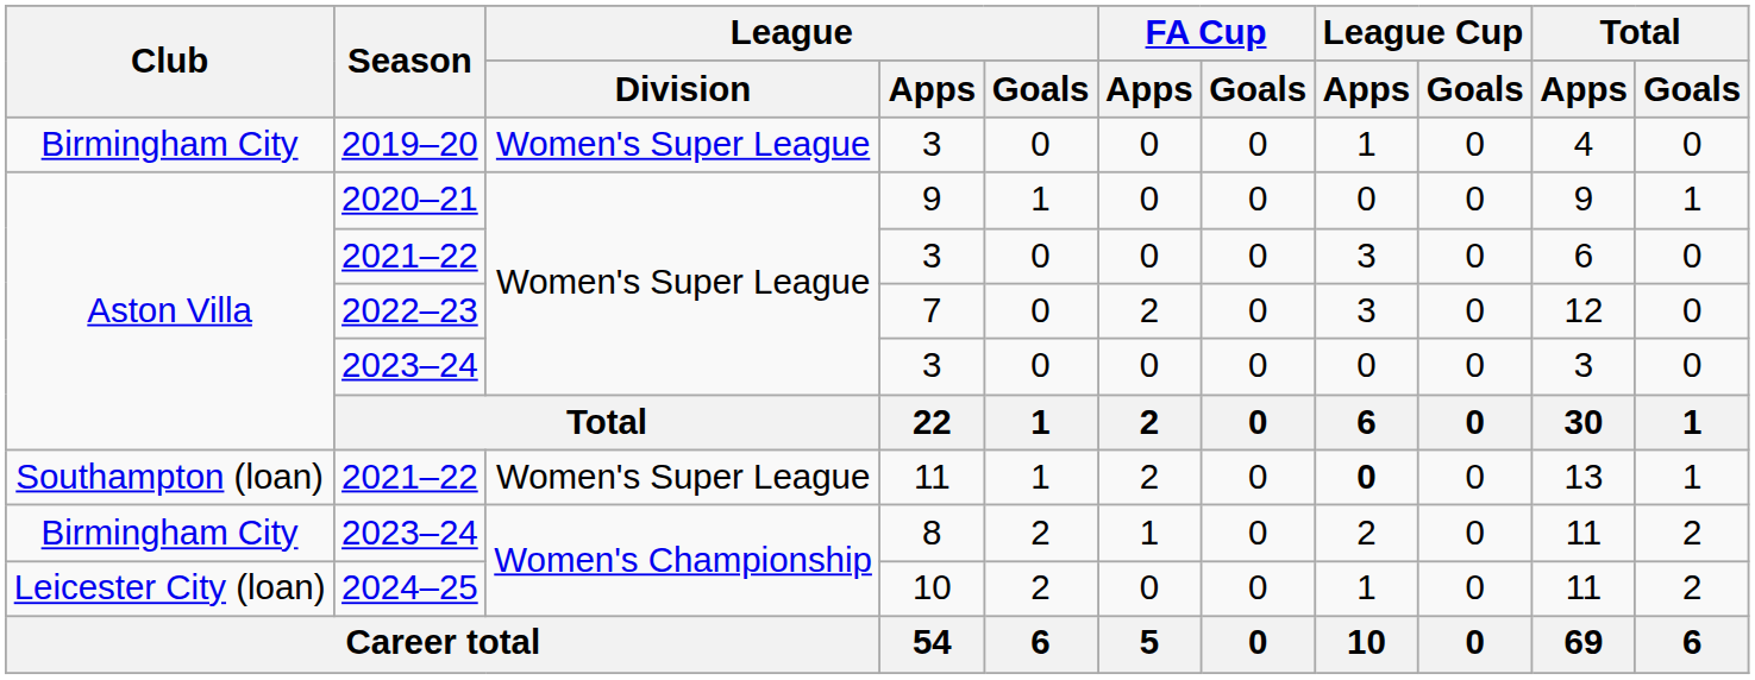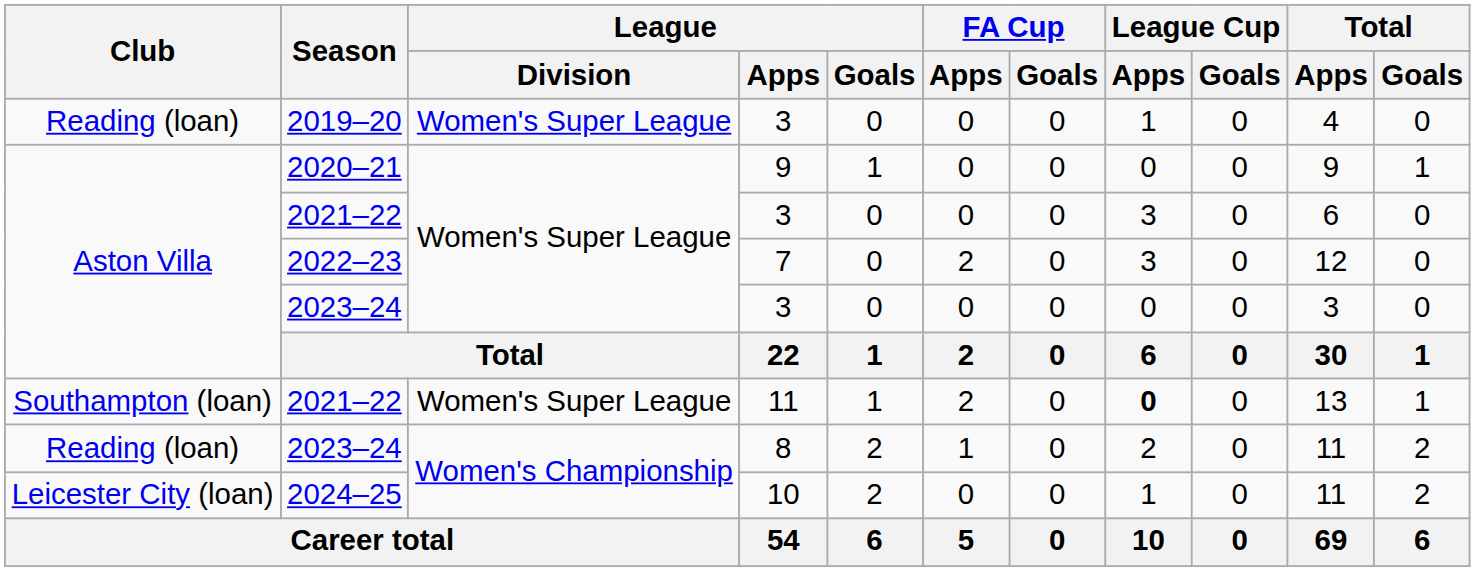2019–20 | Club: Birmingham City -> Reading (loan)
2023–24 / 8 | Club: Birmingham City -> Reading (loan)
